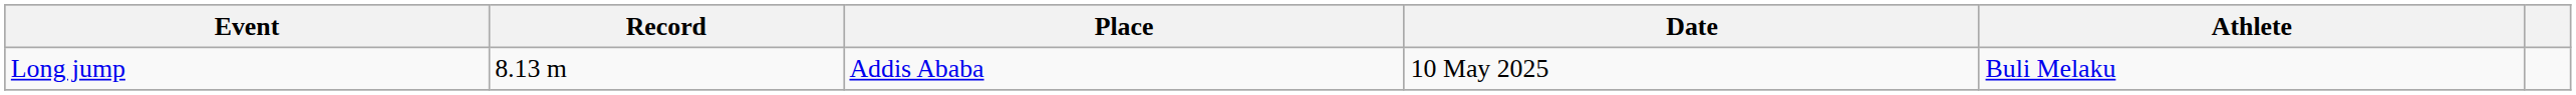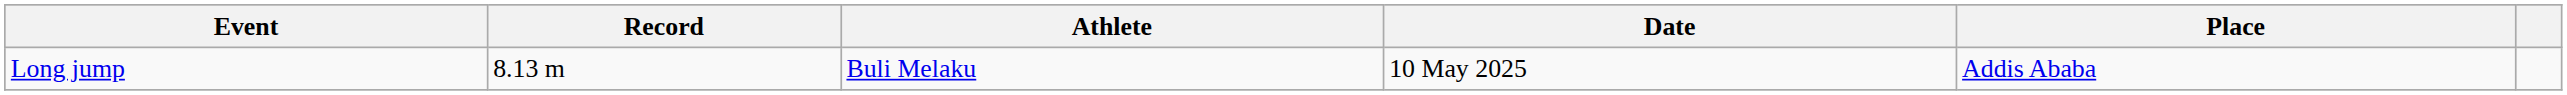columns swapped: Athlete <-> Place
